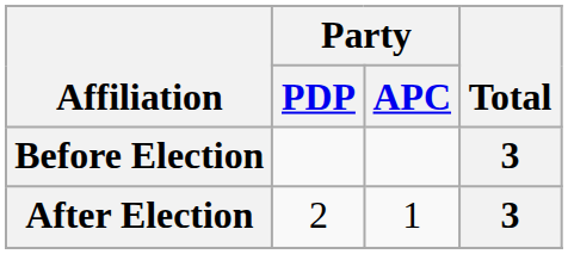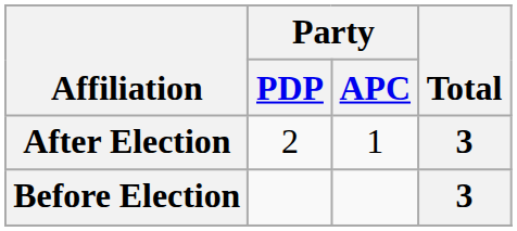rows swapped: Before Election <-> After Election
